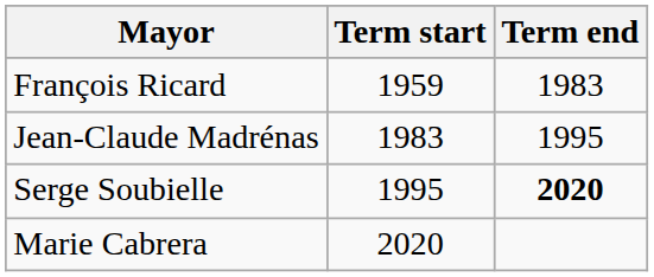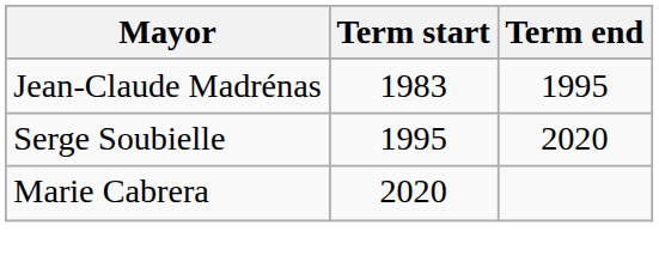- row: François Ricard | 1959 | 1983
Serge Soubielle | Term end: bold -> normal
